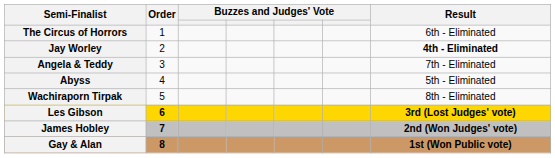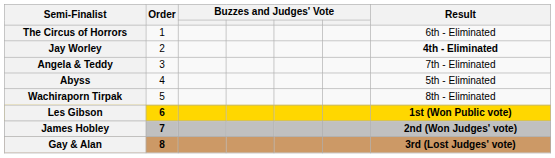Les Gibson | Result: 3rd (Lost Judges' vote) -> 1st (Won Public vote)
Gay & Alan | Result: 1st (Won Public vote) -> 3rd (Lost Judges' vote)
